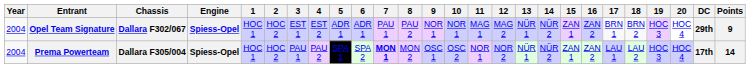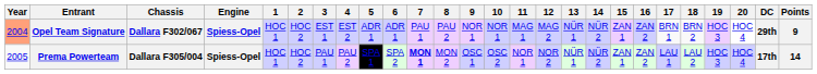Opel Team Signature | Year: no background -> lightsalmon background
Prema Powerteam | Year: 2004 -> 2005
